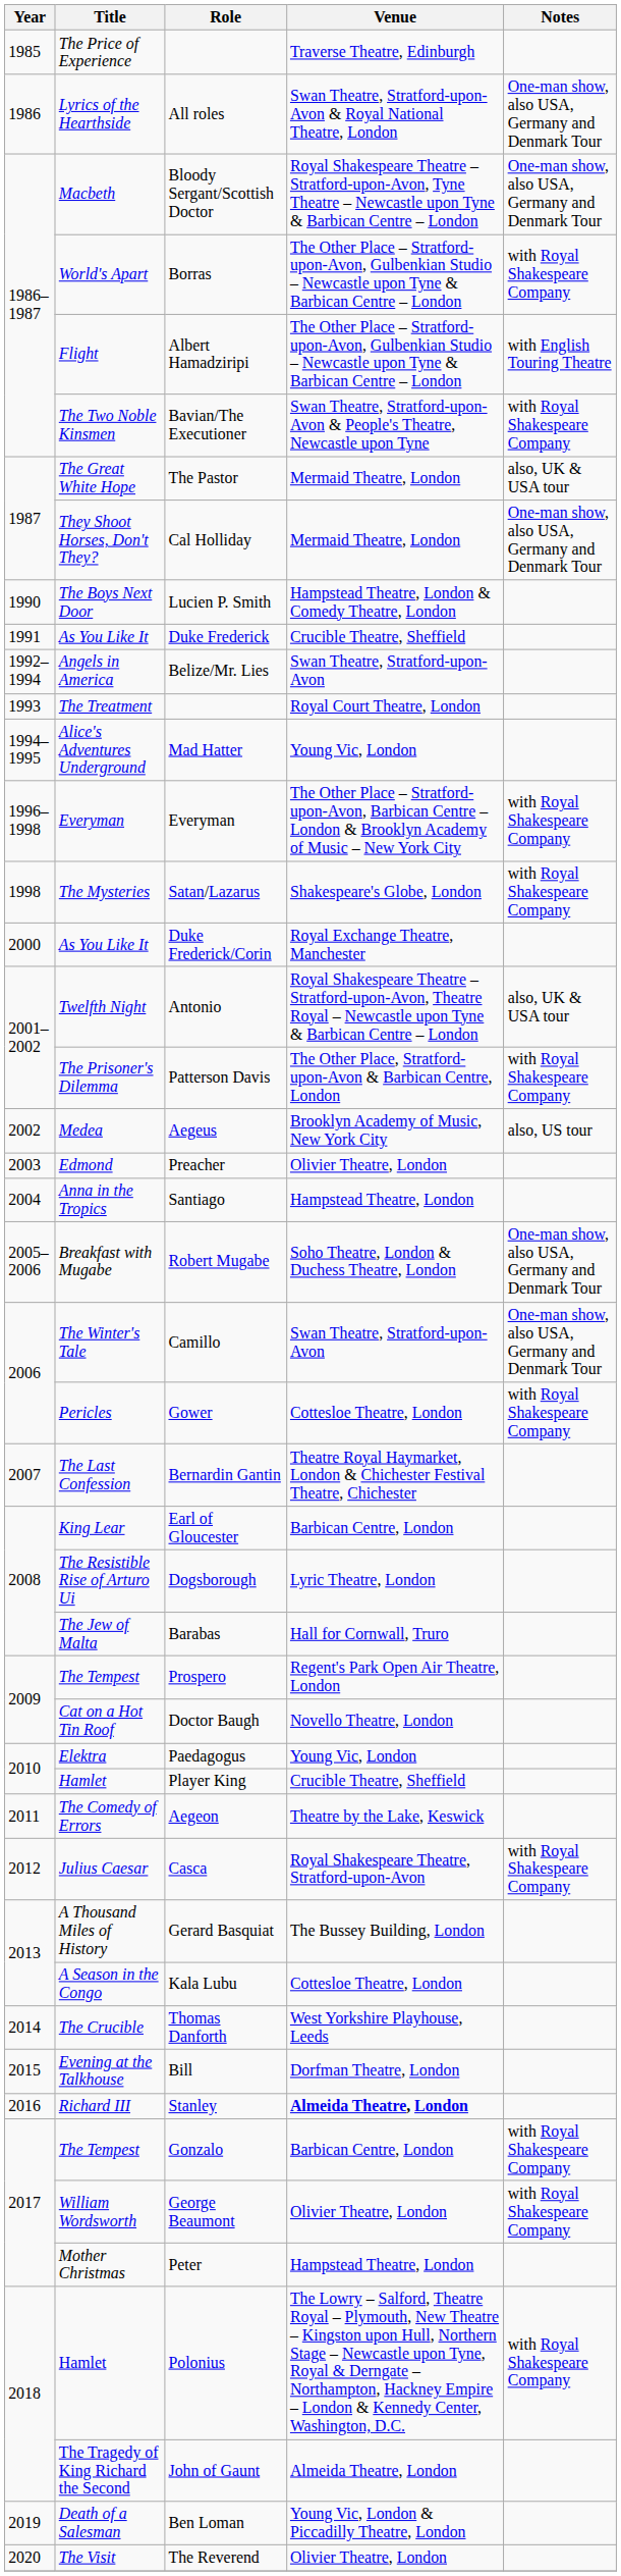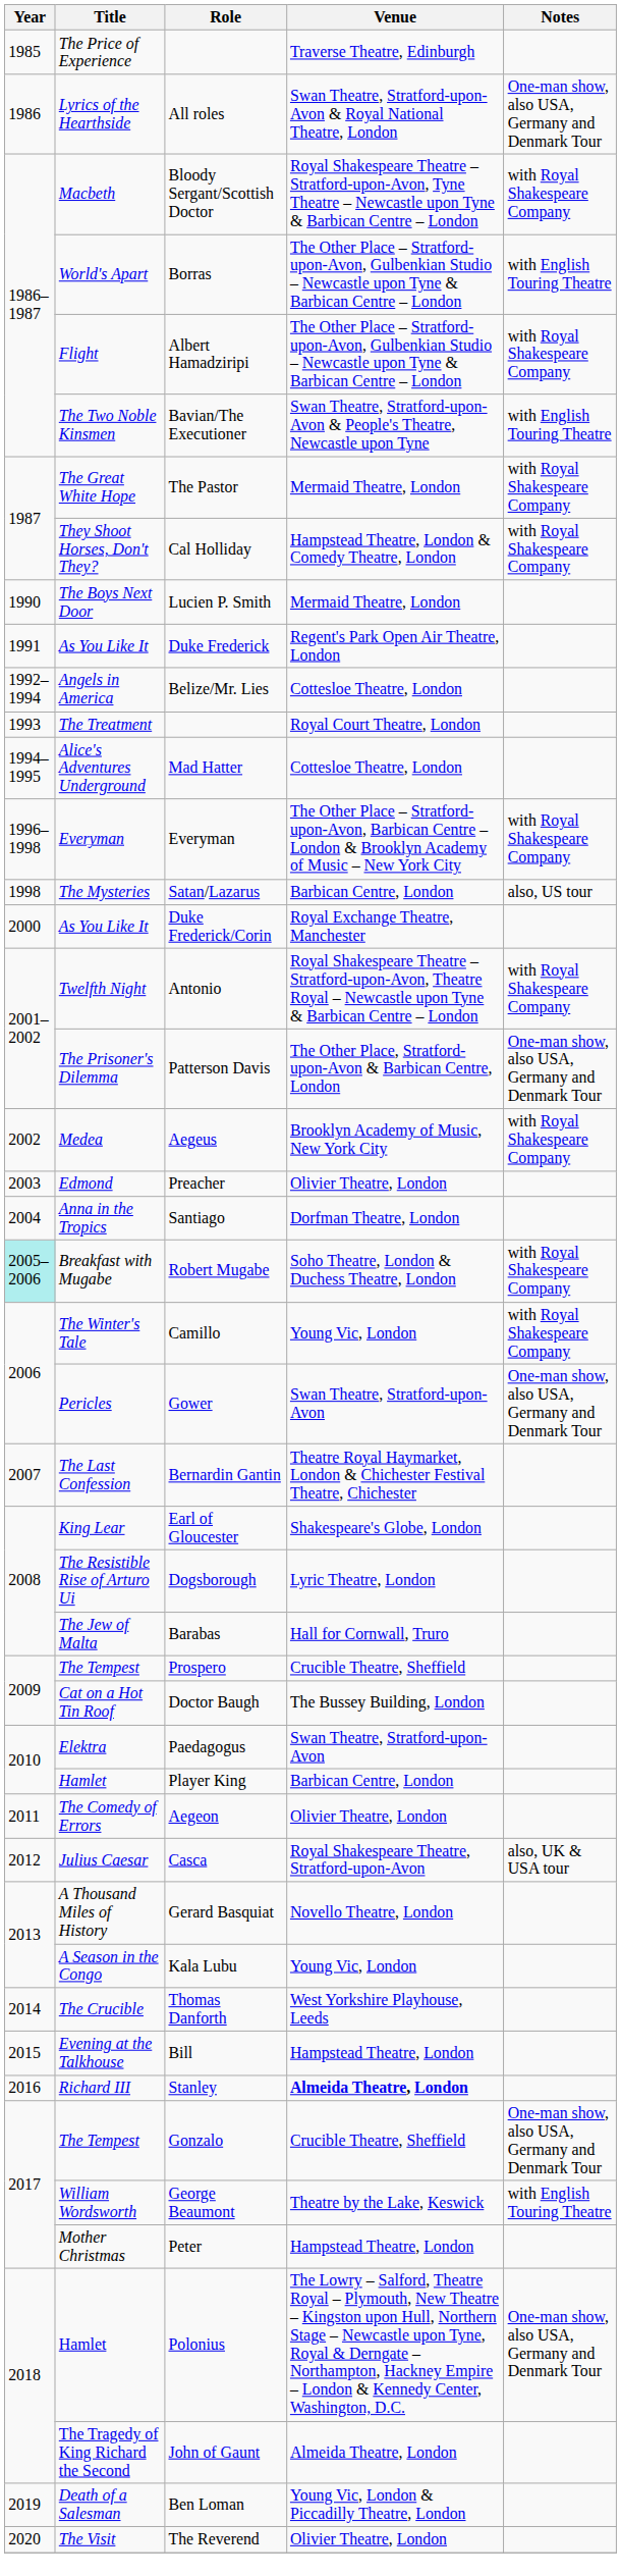Bloody Sergant/Scottish Doctor | Notes: One-man show, also USA, Germany and Denmark Tour -> with Royal Shakespeare Company
Borras | Notes: with Royal Shakespeare Company -> with English Touring Theatre
Albert Hamadziripi | Notes: with English Touring Theatre -> with Royal Shakespeare Company
Bavian/The Executioner | Notes: with Royal Shakespeare Company -> with English Touring Theatre
The Pastor | Notes: also, UK & USA tour -> with Royal Shakespeare Company
Cal Holliday | Venue: Mermaid Theatre, London -> Hampstead Theatre, London & Comedy Theatre, London
Cal Holliday | Notes: One-man show, also USA, Germany and Denmark Tour -> with Royal Shakespeare Company
Lucien P. Smith | Venue: Hampstead Theatre, London & Comedy Theatre, London -> Mermaid Theatre, London
Duke Frederick | Venue: Crucible Theatre, Sheffield -> Regent's Park Open Air Theatre, London
Belize/Mr. Lies | Venue: Swan Theatre, Stratford-upon-Avon -> Cottesloe Theatre, London
Mad Hatter | Venue: Young Vic, London -> Cottesloe Theatre, London
Satan/Lazarus | Venue: Shakespeare's Globe, London -> Barbican Centre, London
Satan/Lazarus | Notes: with Royal Shakespeare Company -> also, US tour
Antonio | Notes: also, UK & USA tour -> with Royal Shakespeare Company
Patterson Davis | Notes: with Royal Shakespeare Company -> One-man show, also USA, Germany and Denmark Tour
Aegeus | Notes: also, US tour -> with Royal Shakespeare Company
Santiago | Venue: Hampstead Theatre, London -> Dorfman Theatre, London
Robert Mugabe | Year: no background -> paleturquoise background
Robert Mugabe | Notes: One-man show, also USA, Germany and Denmark Tour -> with Royal Shakespeare Company
Camillo | Venue: Swan Theatre, Stratford-upon-Avon -> Young Vic, London
Camillo | Notes: One-man show, also USA, Germany and Denmark Tour -> with Royal Shakespeare Company
Gower | Venue: Cottesloe Theatre, London -> Swan Theatre, Stratford-upon-Avon
Gower | Notes: with Royal Shakespeare Company -> One-man show, also USA, Germany and Denmark Tour
Earl of Gloucester | Venue: Barbican Centre, London -> Shakespeare's Globe, London
Prospero | Venue: Regent's Park Open Air Theatre, London -> Crucible Theatre, Sheffield
Doctor Baugh | Venue: Novello Theatre, London -> The Bussey Building, London
Paedagogus | Venue: Young Vic, London -> Swan Theatre, Stratford-upon-Avon
Player King | Venue: Crucible Theatre, Sheffield -> Barbican Centre, London
Aegeon | Venue: Theatre by the Lake, Keswick -> Olivier Theatre, London
Casca | Notes: with Royal Shakespeare Company -> also, UK & USA tour
Gerard Basquiat | Venue: The Bussey Building, London -> Novello Theatre, London
Kala Lubu | Venue: Cottesloe Theatre, London -> Young Vic, London
Bill | Venue: Dorfman Theatre, London -> Hampstead Theatre, London
Gonzalo | Venue: Barbican Centre, London -> Crucible Theatre, Sheffield
Gonzalo | Notes: with Royal Shakespeare Company -> One-man show, also USA, Germany and Denmark Tour
George Beaumont | Venue: Olivier Theatre, London -> Theatre by the Lake, Keswick
George Beaumont | Notes: with Royal Shakespeare Company -> with English Touring Theatre
Polonius | Notes: with Royal Shakespeare Company -> One-man show, also USA, Germany and Denmark Tour
